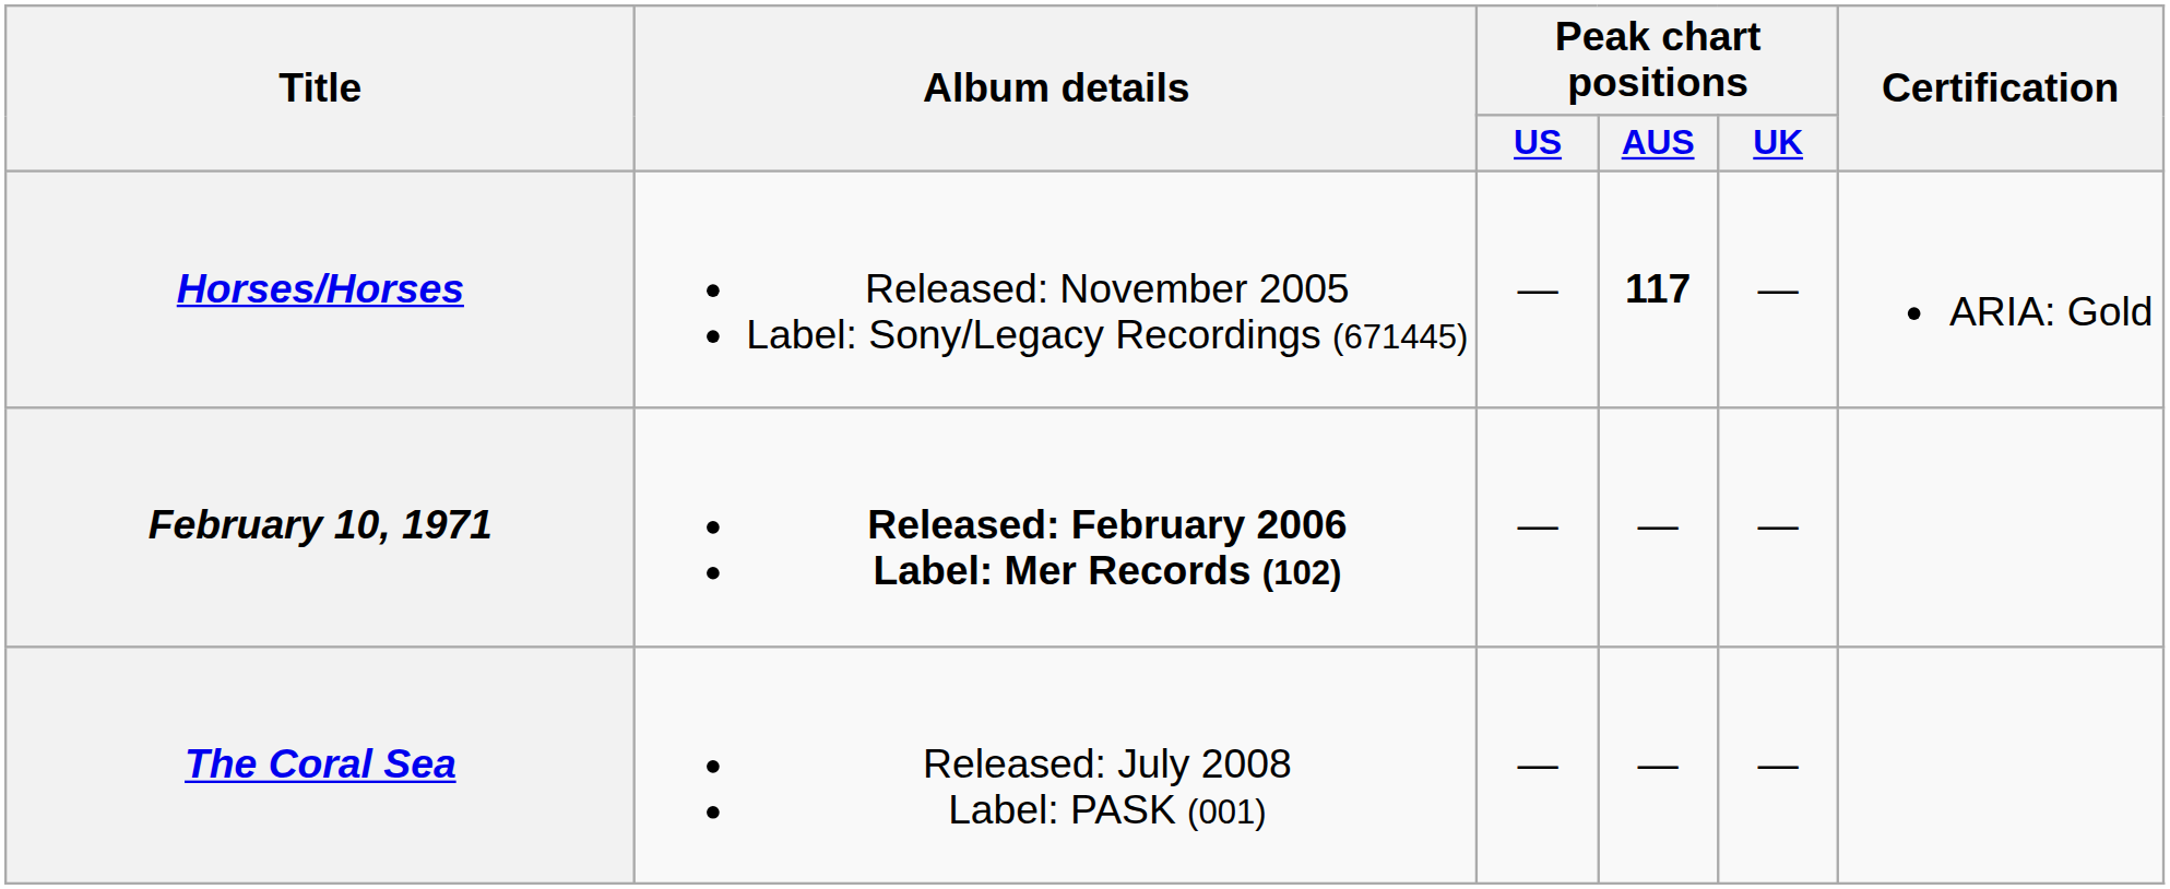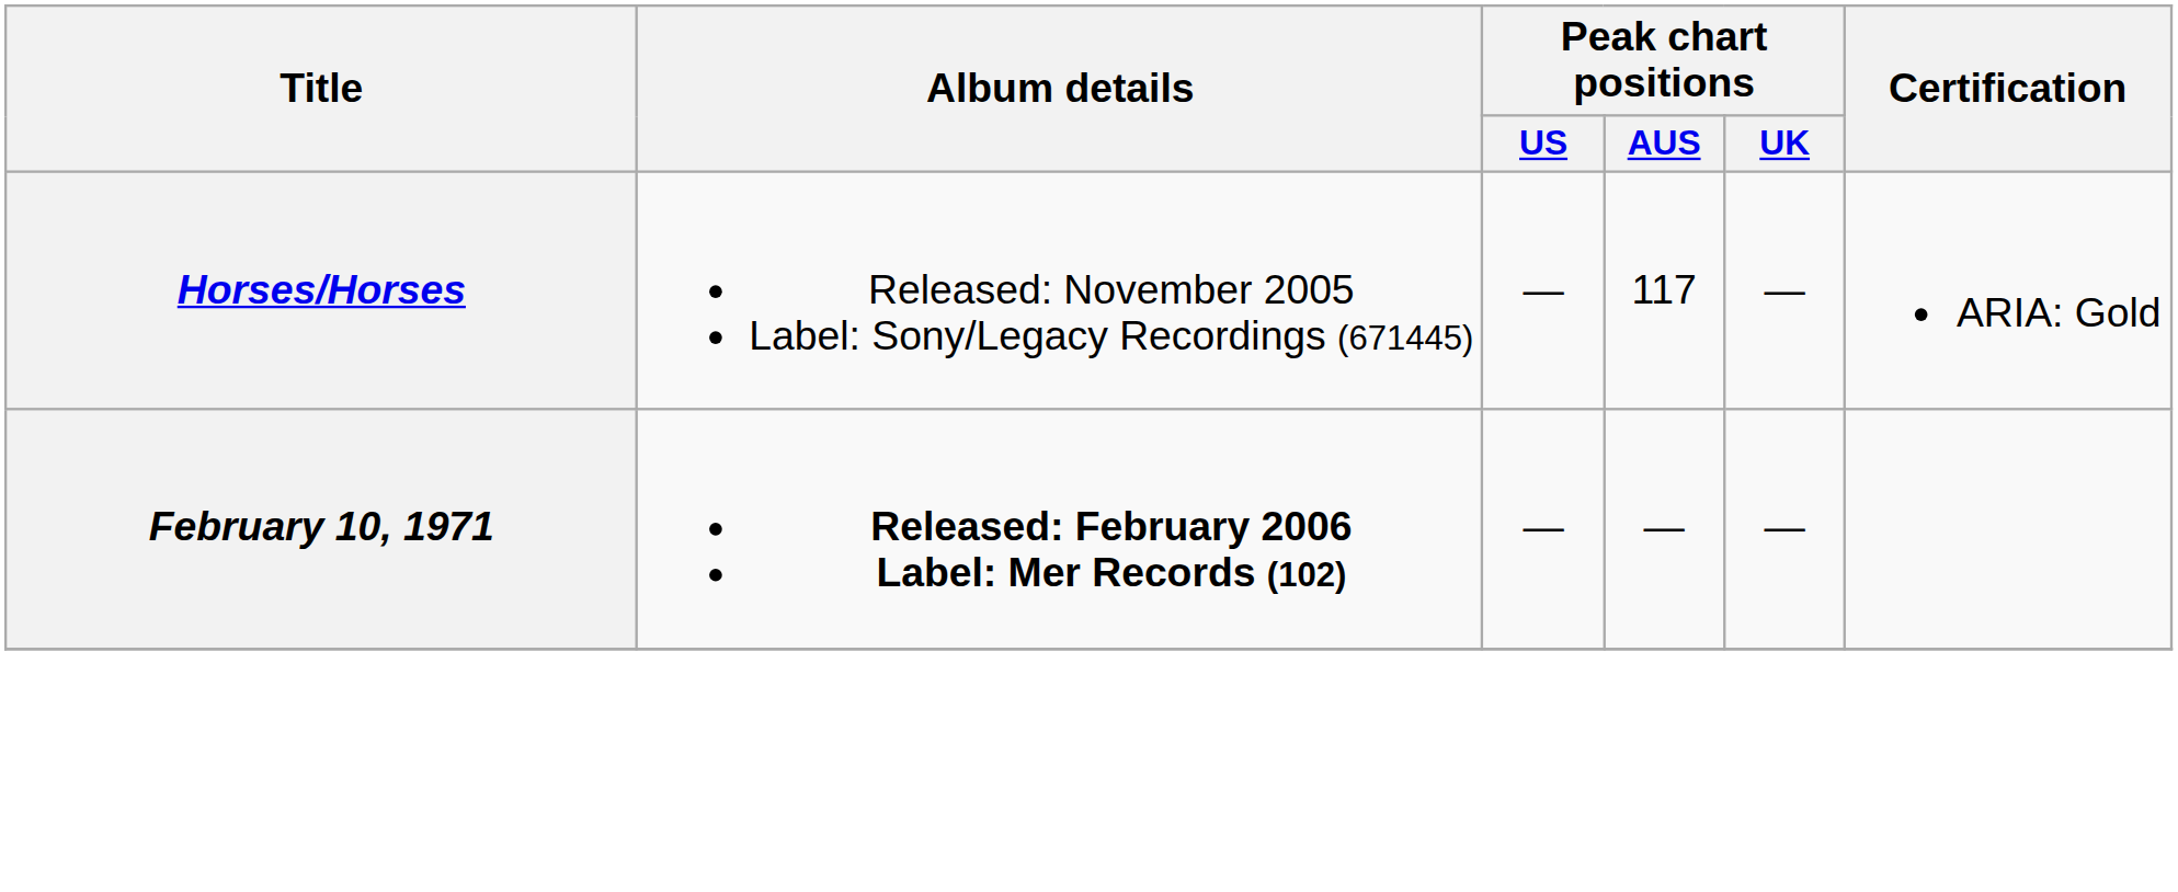Horses/Horses | Peak chart positions / AUS: bold -> normal
- row: The Coral Sea | Released: July 2008 Label: PASK (001) | — | — | —
